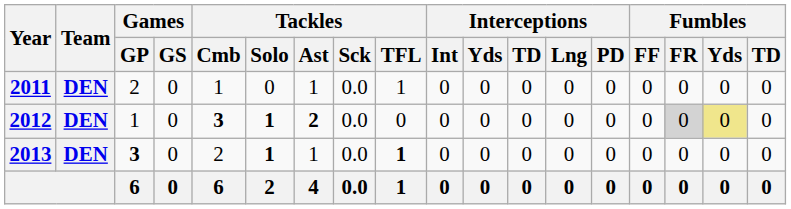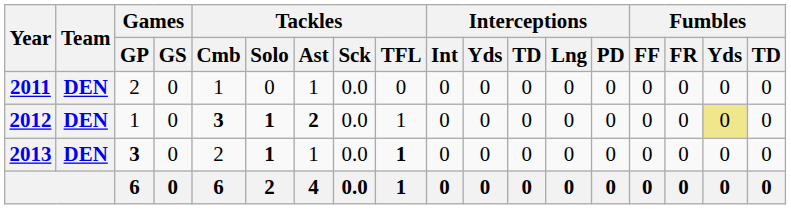2011 | Tackles / TFL: 1 -> 0
2012 | Tackles / TFL: 0 -> 1
2012 | Fumbles / FR: lightgrey background -> no background
